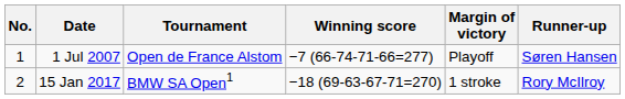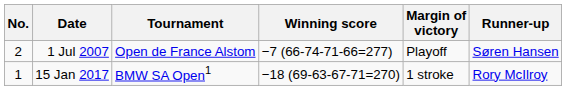1 Jul 2007 | No.: 1 -> 2
15 Jan 2017 | No.: 2 -> 1
